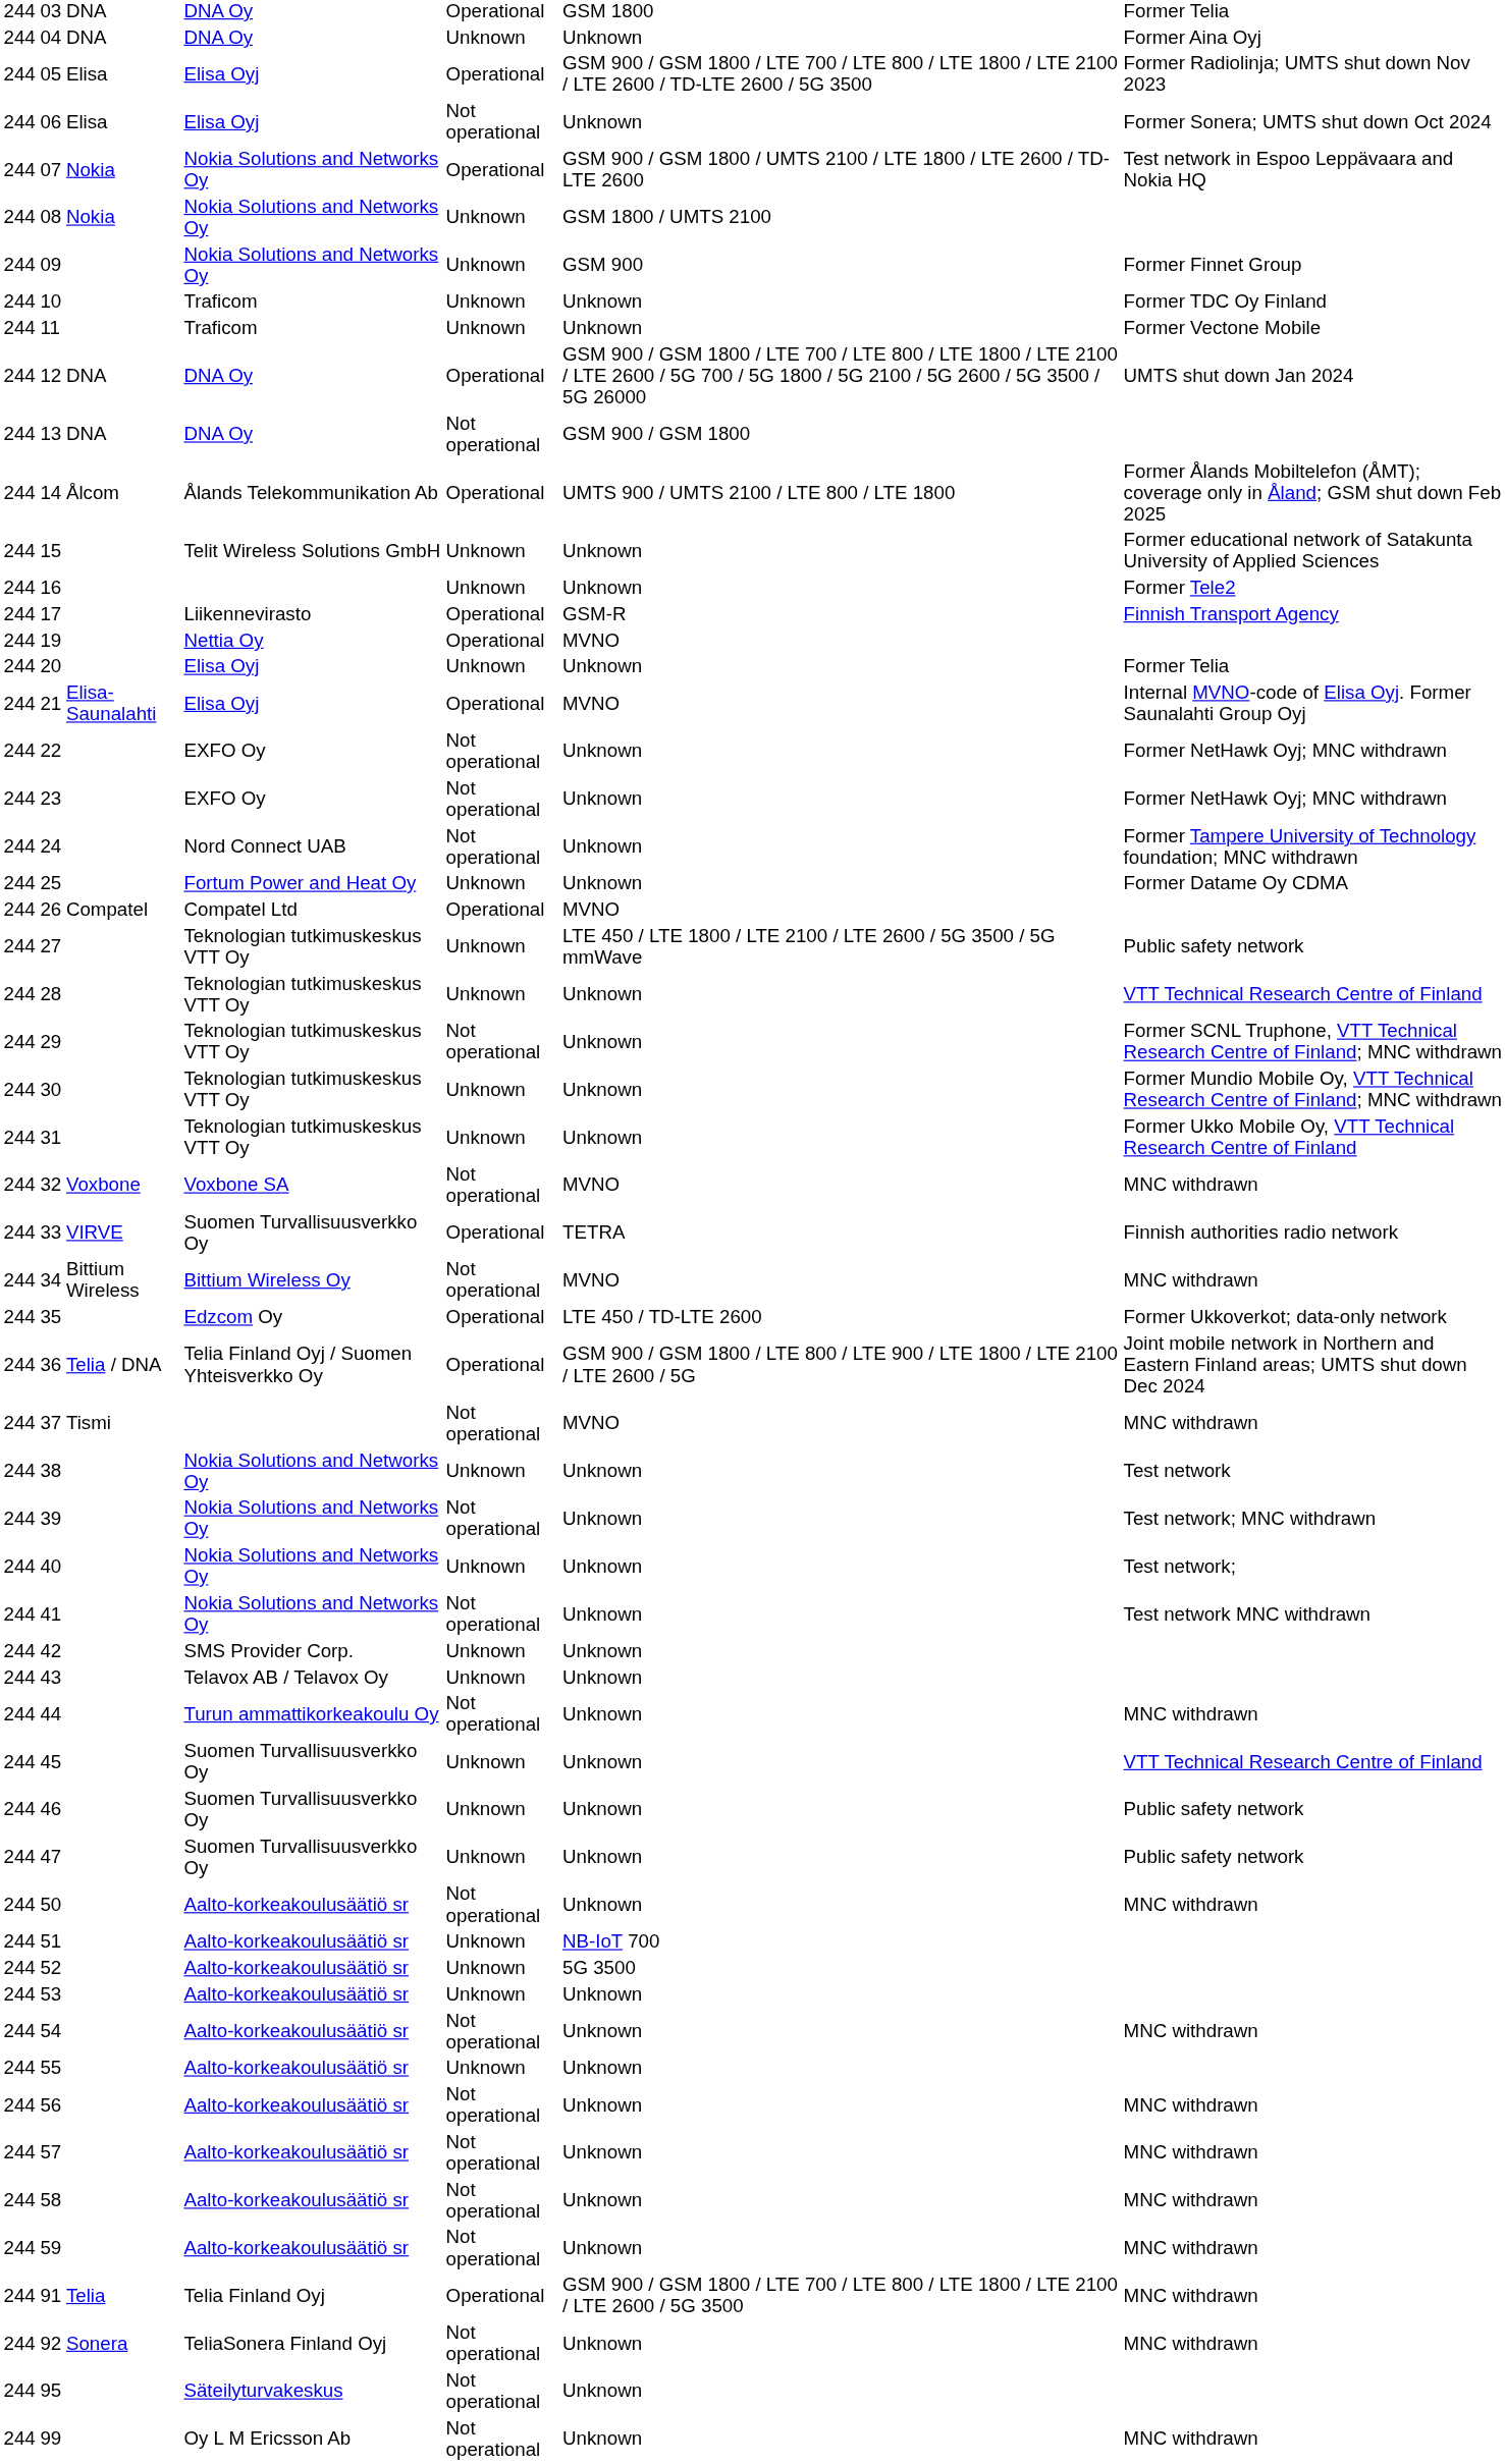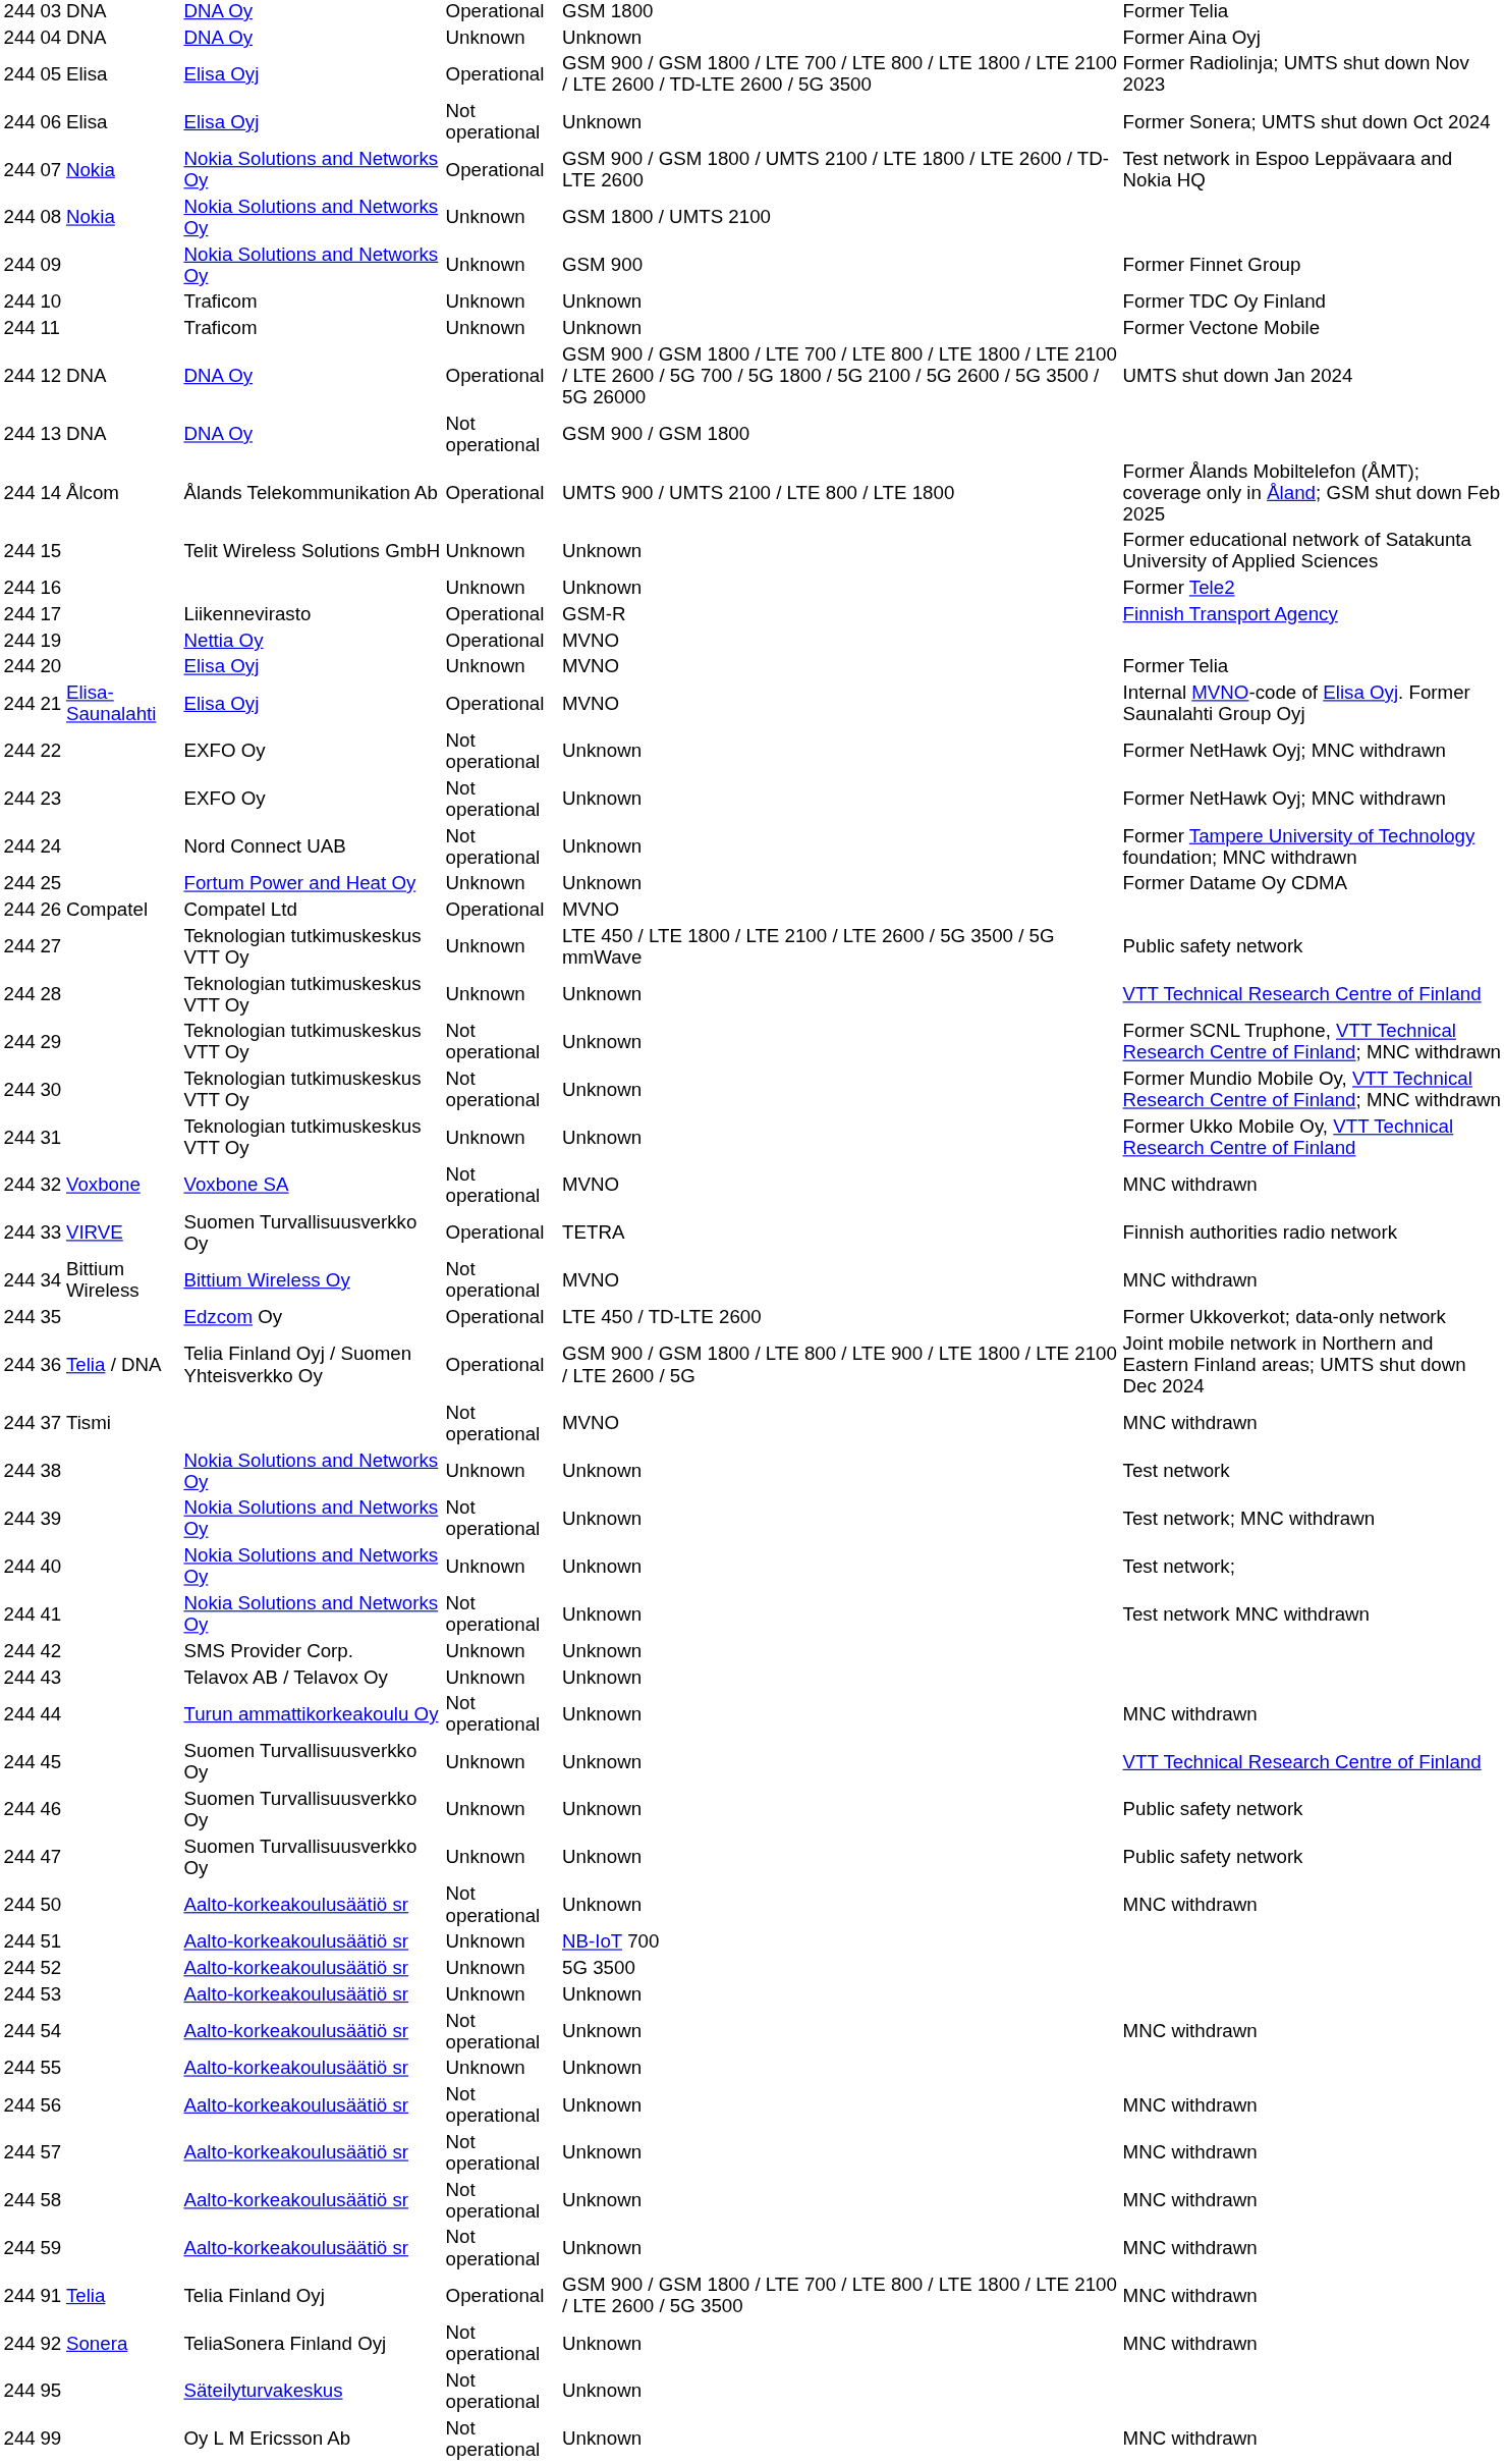20 | column 6: Unknown -> MVNO
30 | column 5: Unknown -> Not operational
